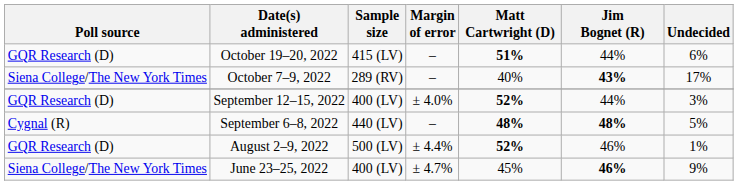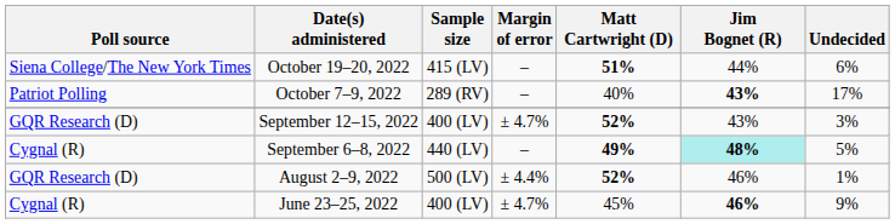October 19–20, 2022 | Poll source: GQR Research (D) -> Siena College/The New York Times
October 7–9, 2022 | Poll source: Siena College/The New York Times -> Patriot Polling
September 12–15, 2022 | Margin of error: ± 4.0% -> ± 4.7%
September 12–15, 2022 | Jim Bognet (R): 44% -> 43%
September 6–8, 2022 | Matt Cartwright (D): 48% -> 49%
September 6–8, 2022 | Jim Bognet (R): no background -> paleturquoise background
June 23–25, 2022 | Poll source: Siena College/The New York Times -> Cygnal (R)
